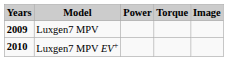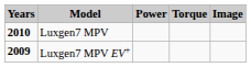Luxgen7 MPV | Years: 2009 -> 2010
Luxgen7 MPV EV+ | Years: 2010 -> 2009
